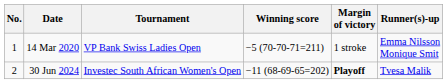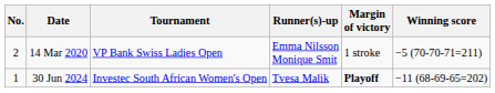columns swapped: Winning score <-> Runner(s)-up
14 Mar 2020 | No.: 1 -> 2
30 Jun 2024 | No.: 2 -> 1
